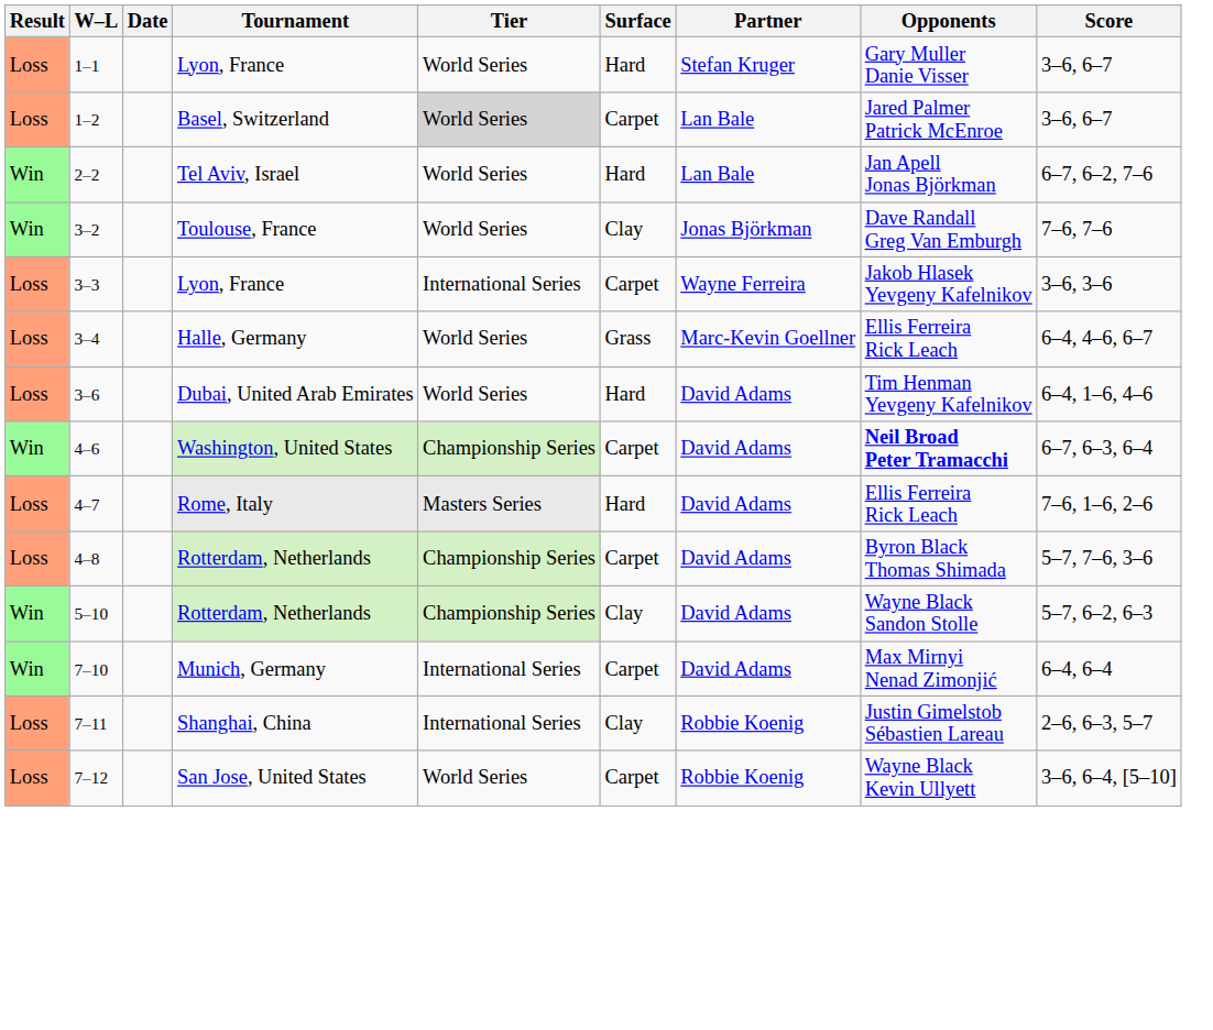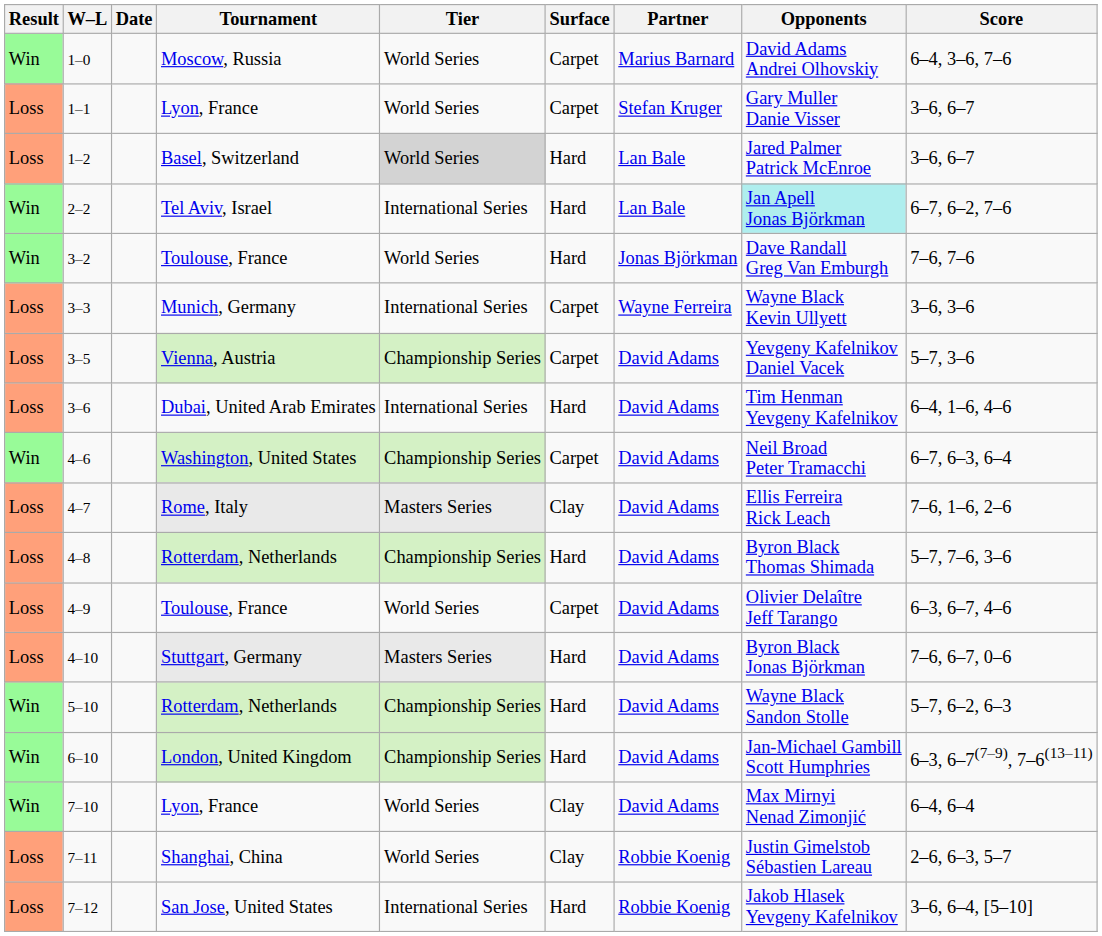+ row: Win | 1–0 | Moscow, Russia | World Series | Carpet | Marius Barnard | David Adams Andrei Olhovskiy | 6–4, 3–6, 7–6
1–1 | Surface: Hard -> Carpet
1–2 | Surface: Carpet -> Hard
2–2 | Tier: World Series -> International Series
2–2 | Opponents: no background -> paleturquoise background
3–2 | Surface: Clay -> Hard
3–3 | Tournament: Lyon, France -> Munich, Germany
3–3 | Opponents: Jakob Hlasek Yevgeny Kafelnikov -> Wayne Black Kevin Ullyett
- row: Loss | 3–4 | Halle, Germany | World Series | Grass | Marc-Kevin Goellner | Ellis Ferreira Rick Leach | 6–4, 4–6, 6–7
+ row: Loss | 3–5 | Vienna, Austria | Championship Series | Carpet | David Adams | Yevgeny Kafelnikov Daniel Vacek | 5–7, 3–6
3–6 | Tier: World Series -> International Series
4–6 | Opponents: bold -> normal
4–7 | Surface: Hard -> Clay
4–8 | Surface: Carpet -> Hard
+ row: Loss | 4–9 | Toulouse, France | World Series | Carpet | David Adams | Olivier Delaître Jeff Tarango | 6–3, 6–7, 4–6
+ row: Loss | 4–10 | Stuttgart, Germany | Masters Series | Hard | David Adams | Byron Black Jonas Björkman | 7–6, 6–7, 0–6
5–10 | Surface: Clay -> Hard
+ row: Win | 6–10 | London, United Kingdom | Championship Series | Hard | David Adams | Jan-Michael Gambill Scott Humphries | 6–3, 6–7(7–9), 7–6(13–11)
7–10 | Tournament: Munich, Germany -> Lyon, France
7–10 | Tier: International Series -> World Series
7–10 | Surface: Carpet -> Clay
7–11 | Tier: International Series -> World Series
7–12 | Tier: World Series -> International Series
7–12 | Surface: Carpet -> Hard
7–12 | Opponents: Wayne Black Kevin Ullyett -> Jakob Hlasek Yevgeny Kafelnikov
